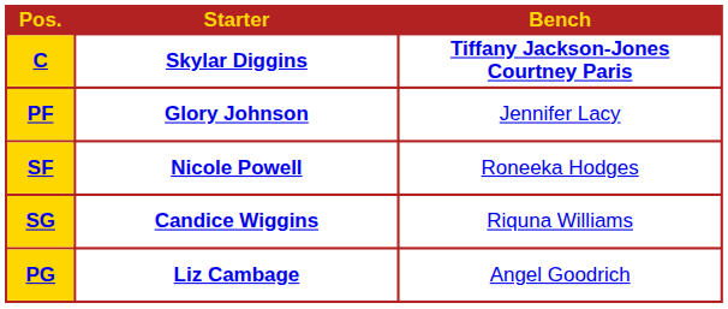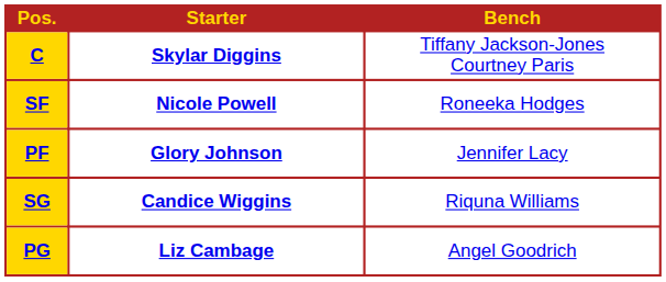C | Bench: bold -> normal
rows swapped: PF <-> SF
